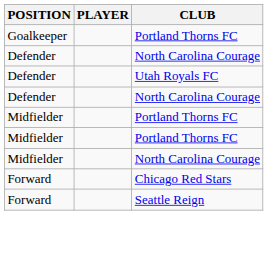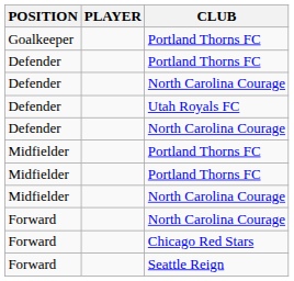+ row: Defender | Portland Thorns FC
+ row: Forward | North Carolina Courage
